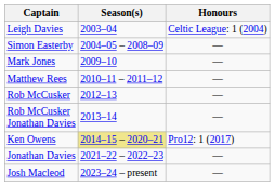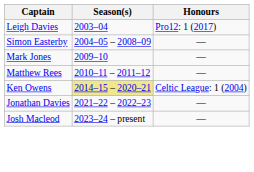Leigh Davies | Honours: Celtic League: 1 (2004) -> Pro12: 1 (2017)
- row: Rob McCusker | 2012–13 | —
- row: Rob McCusker Jonathan Davies | 2013–14 | —
Ken Owens | Honours: Pro12: 1 (2017) -> Celtic League: 1 (2004)
